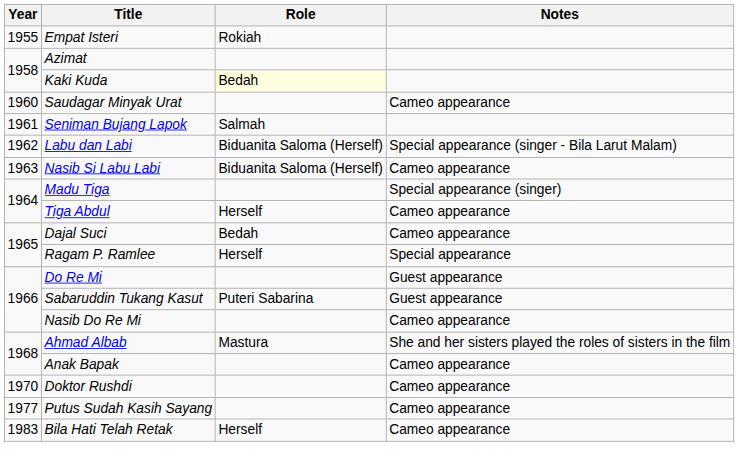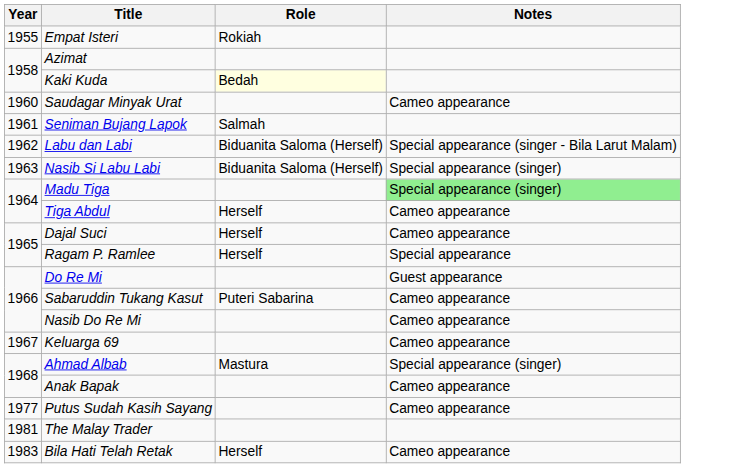Nasib Si Labu Labi | Notes: Cameo appearance -> Special appearance (singer)
Madu Tiga | Notes: no background -> lightgreen background
Dajal Suci | Role: Bedah -> Herself
Sabaruddin Tukang Kasut | Notes: Guest appearance -> Cameo appearance
+ row: 1967 | Keluarga 69 | Cameo appearance
Ahmad Albab | Notes: She and her sisters played the roles of sisters in the film -> Special appearance (singer)
- row: 1970 | Doktor Rushdi | Cameo appearance
+ row: 1981 | The Malay Trader
